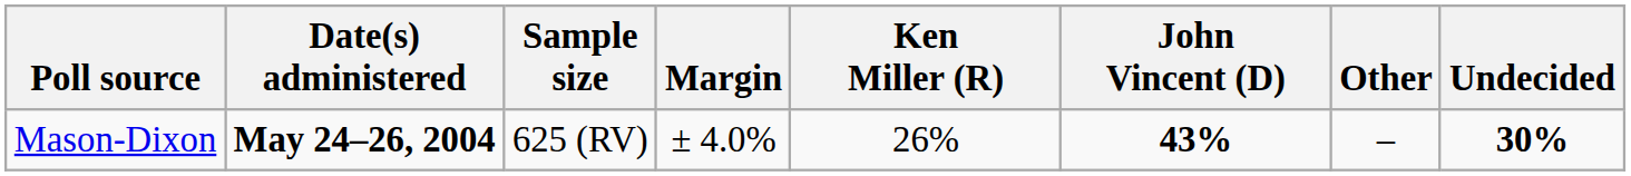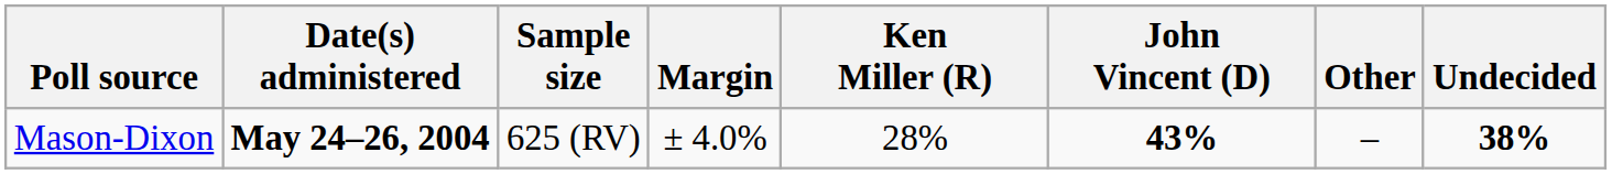Mason-Dixon | Ken Miller (R): 26% -> 28%
Mason-Dixon | Undecided: 30% -> 38%
